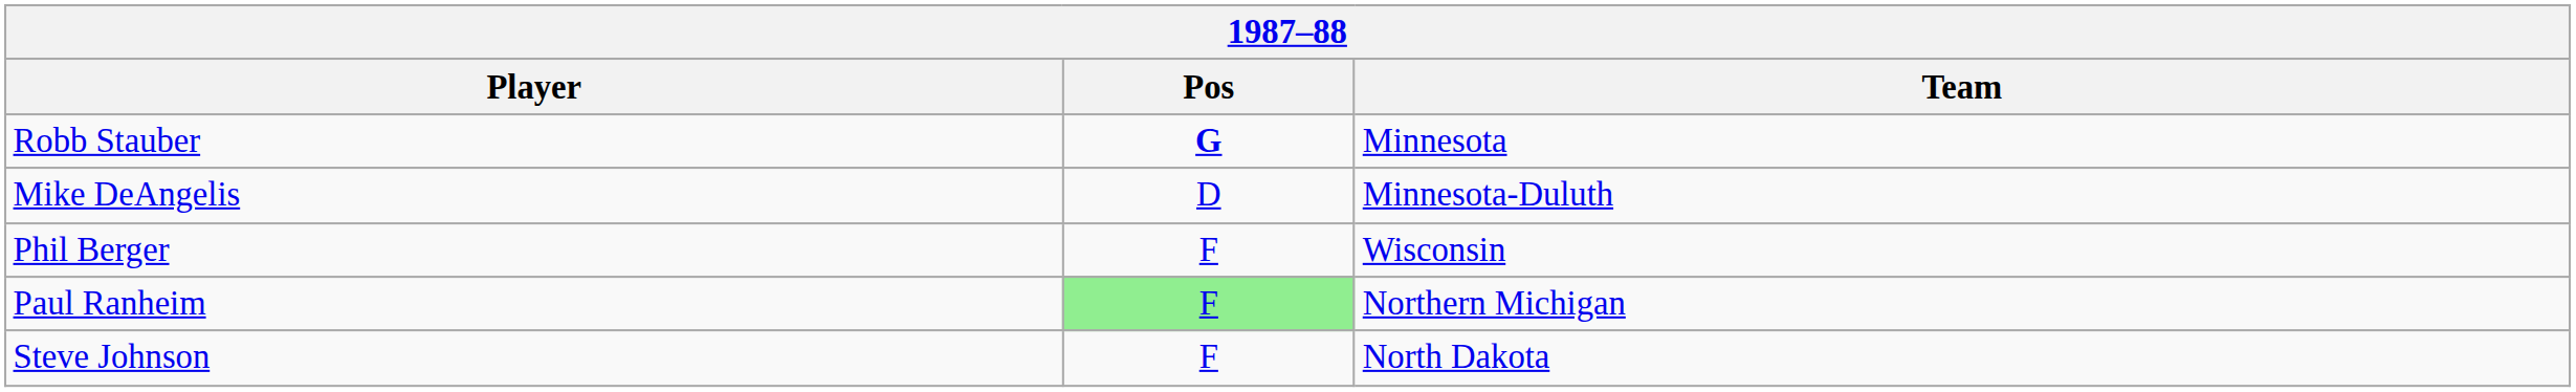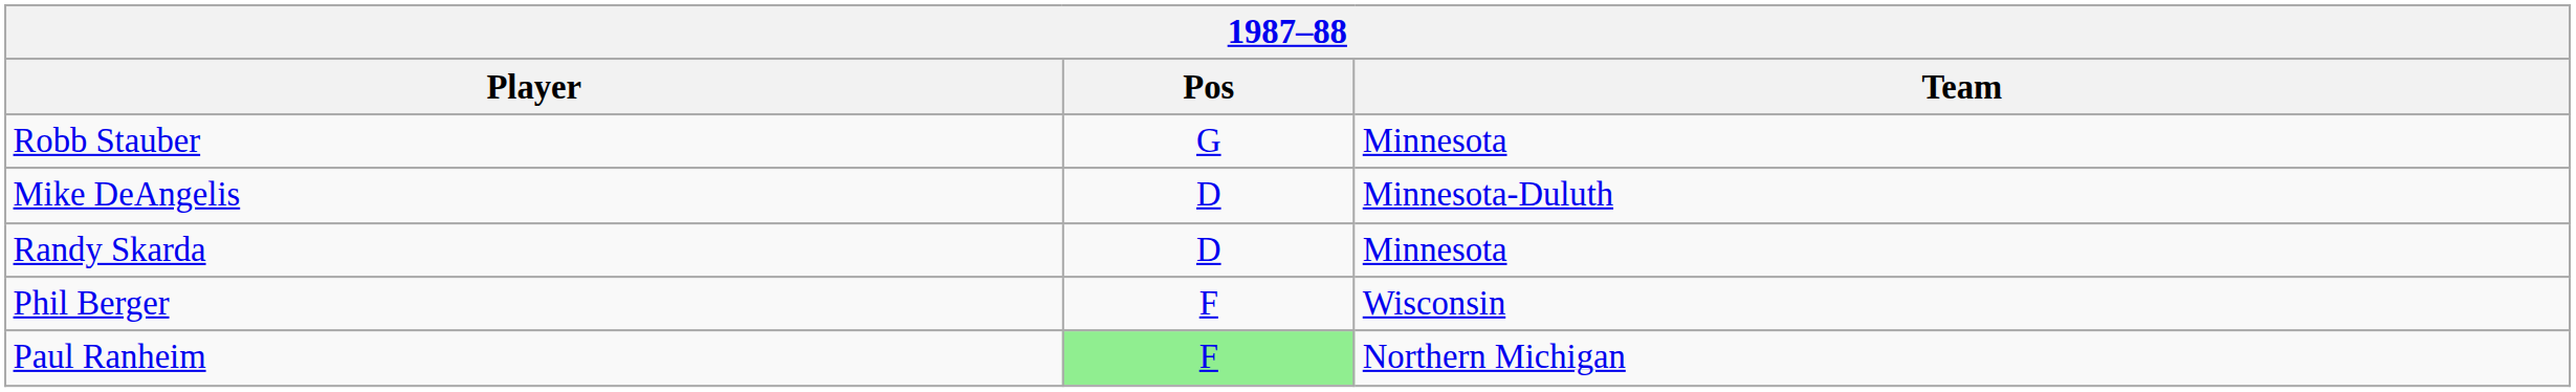Robb Stauber | Pos: bold -> normal
+ row: Randy Skarda | D | Minnesota
- row: Steve Johnson | F | North Dakota
